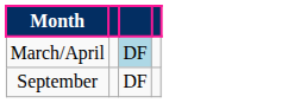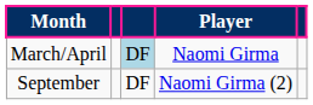+ column: Player | Naomi Girma | Naomi Girma (2)
